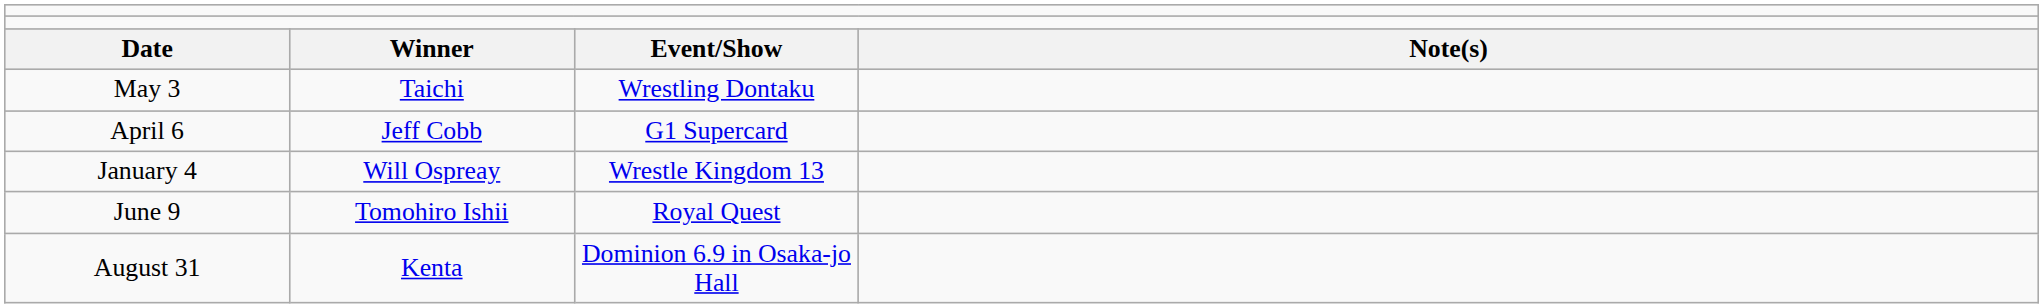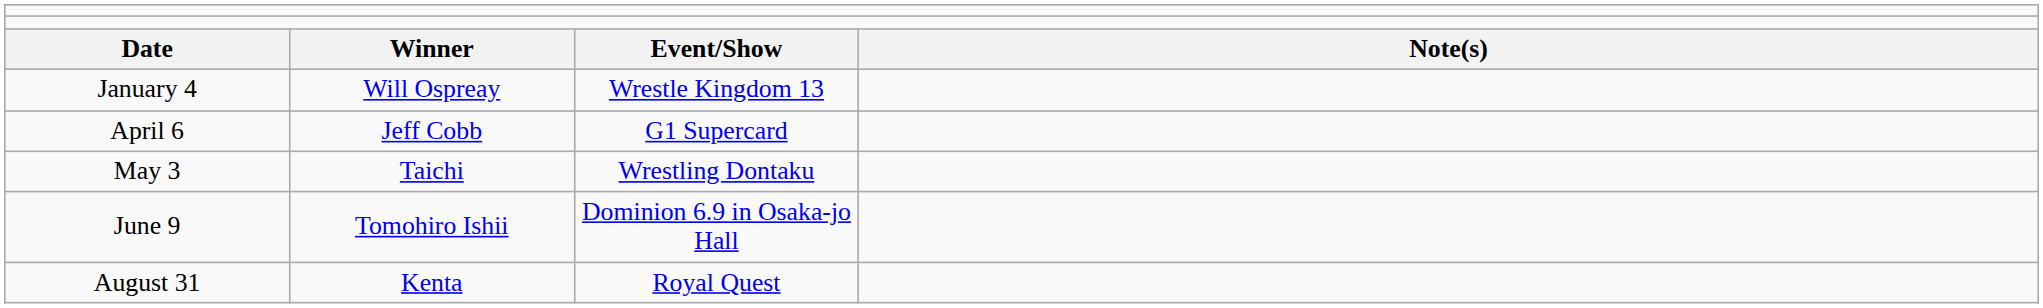rows swapped: January 4 <-> May 3
June 9 | column 3: Royal Quest -> Dominion 6.9 in Osaka-jo Hall
August 31 | column 3: Dominion 6.9 in Osaka-jo Hall -> Royal Quest
